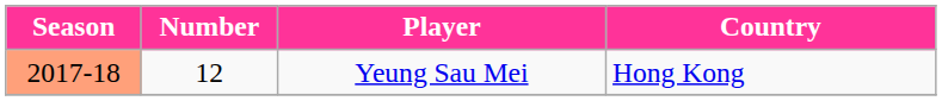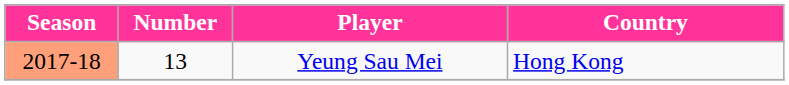Yeung Sau Mei | Number: 12 -> 13
